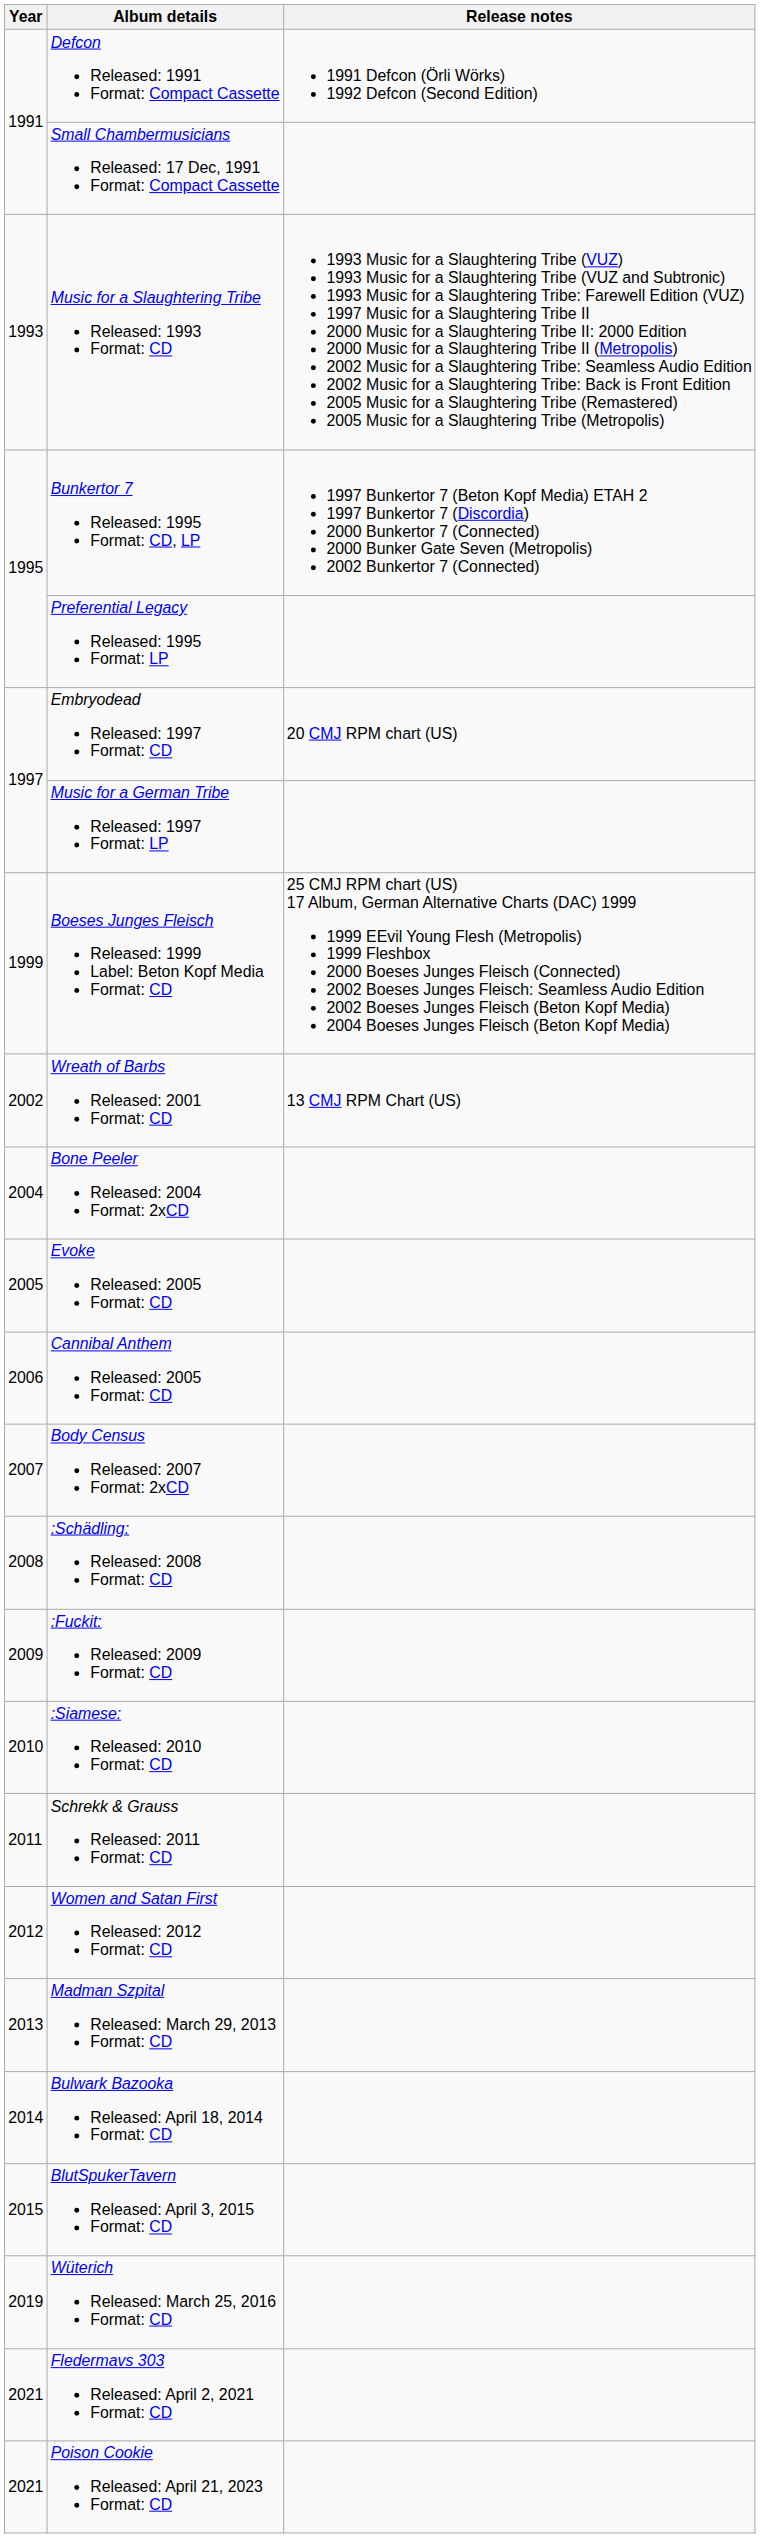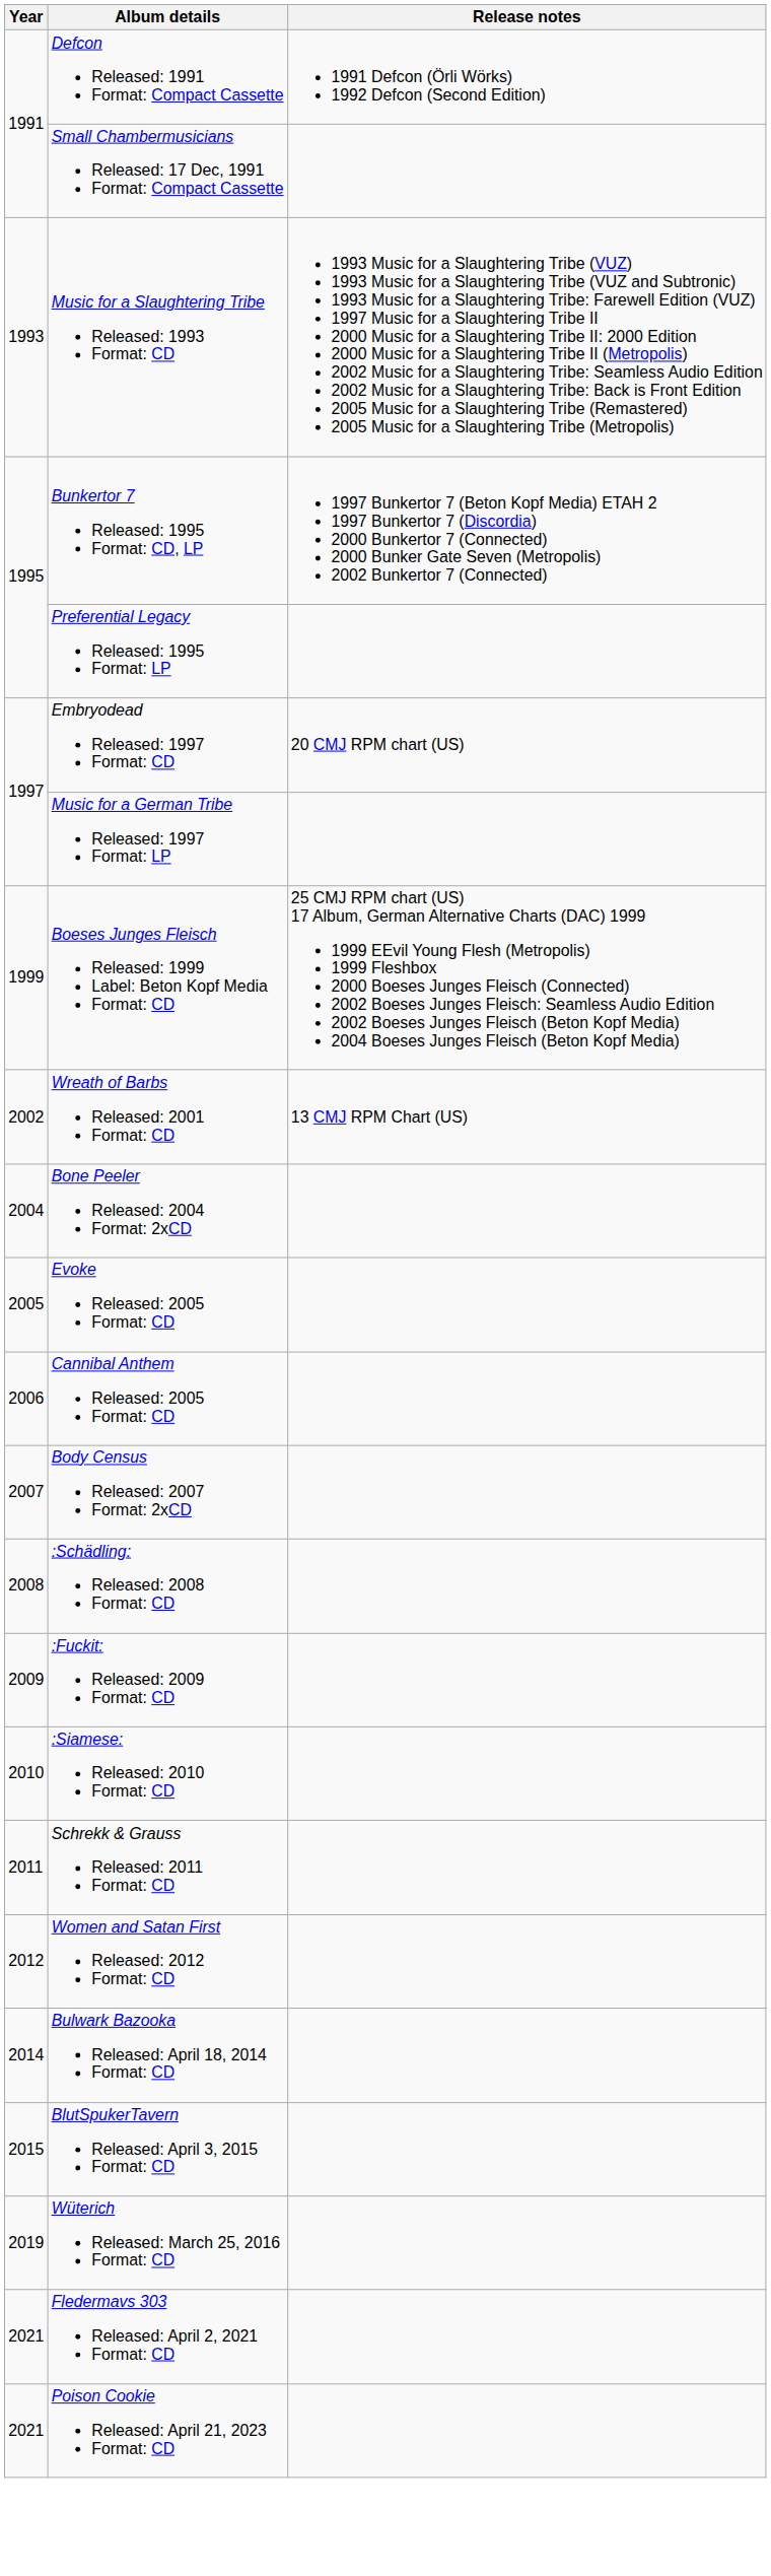- row: 2013 | Madman Szpital Released: March 29, 2013 Format: CD
